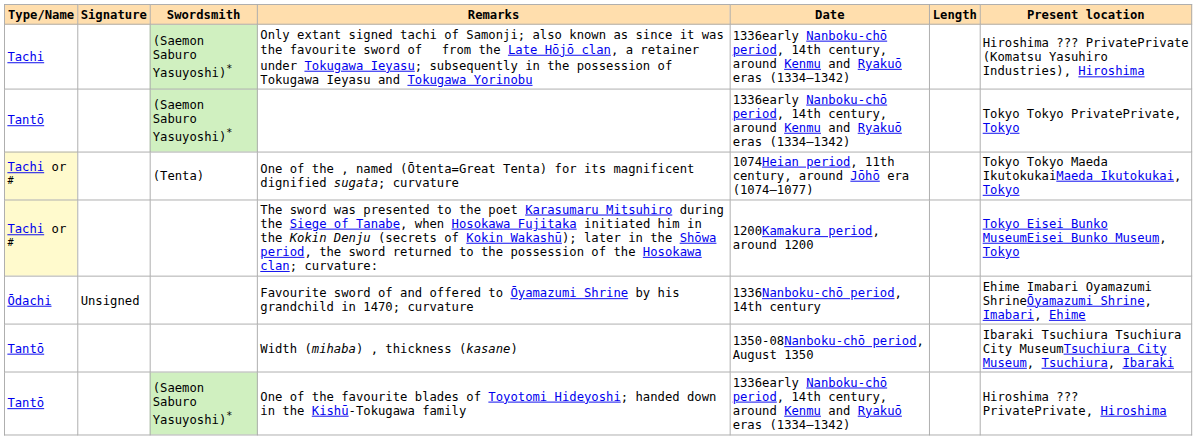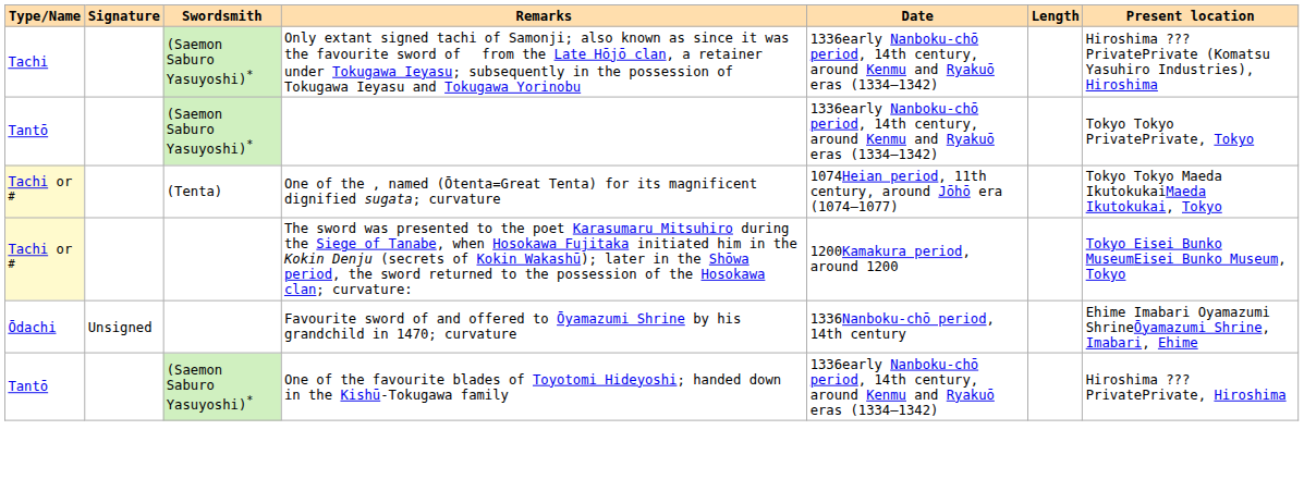- row: Tantō | Width (mihaba) , thickness (kasane) | 1350-08Nanboku-chō period, August 1350 | Ibaraki Tsuchiura Tsuchiura City MuseumTsuchiura City Museum, Tsuchiura, Ibaraki
